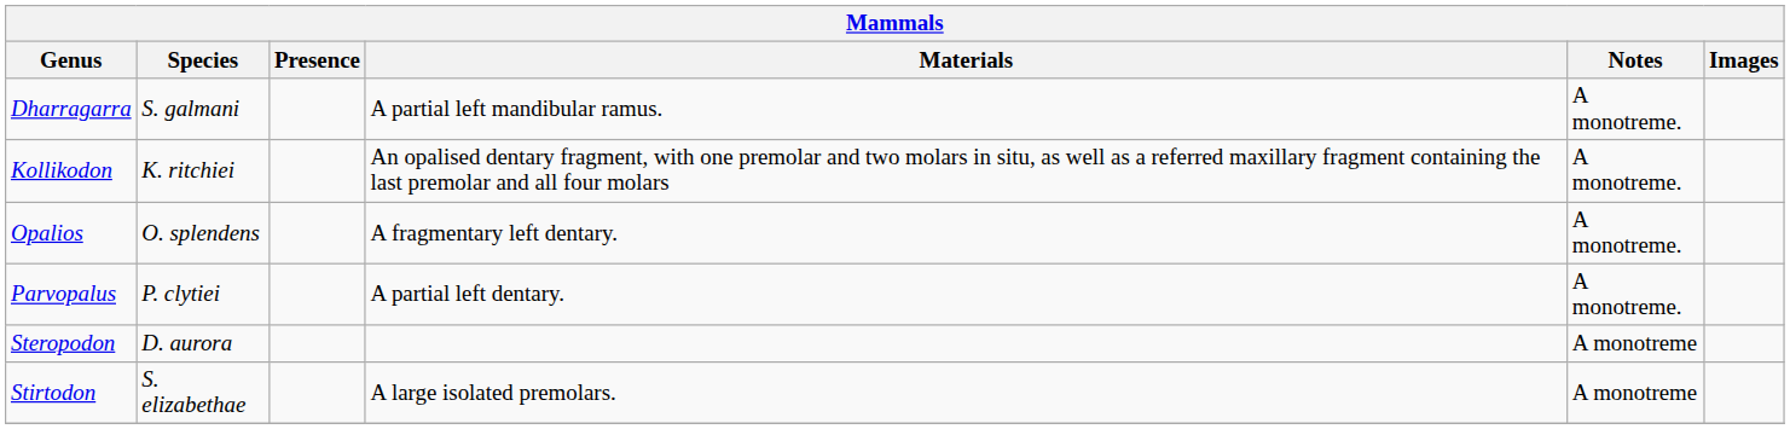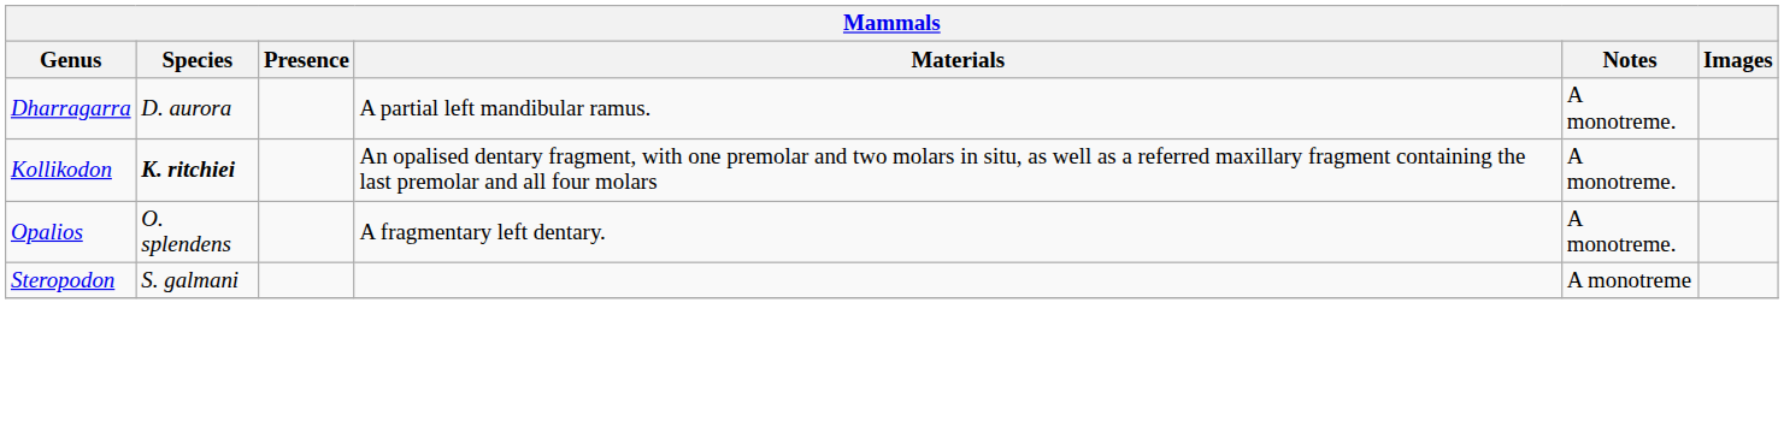Dharragarra | Species: S. galmani -> D. aurora
Kollikodon | Species: normal -> bold
- row: Parvopalus | P. clytiei | A partial left dentary. | A monotreme.
Steropodon | Species: D. aurora -> S. galmani
- row: Stirtodon | S. elizabethae | A large isolated premolars. | A monotreme
